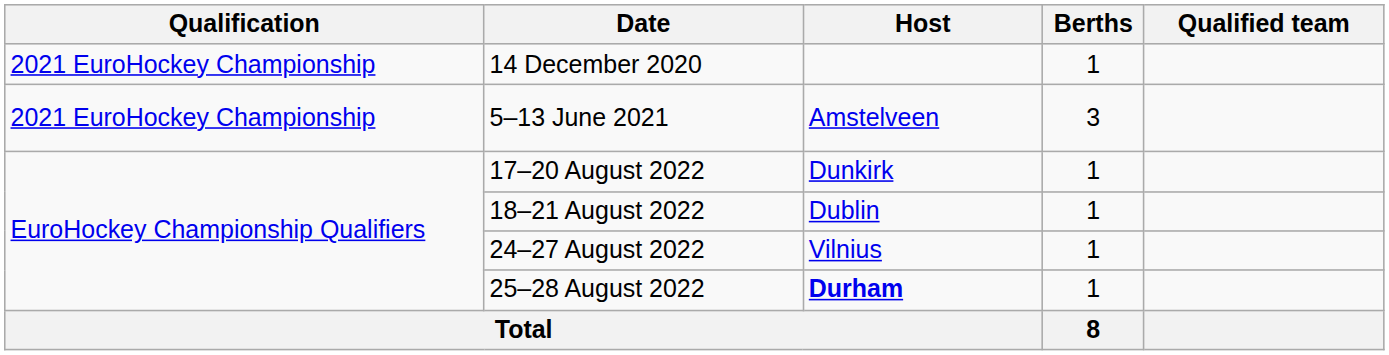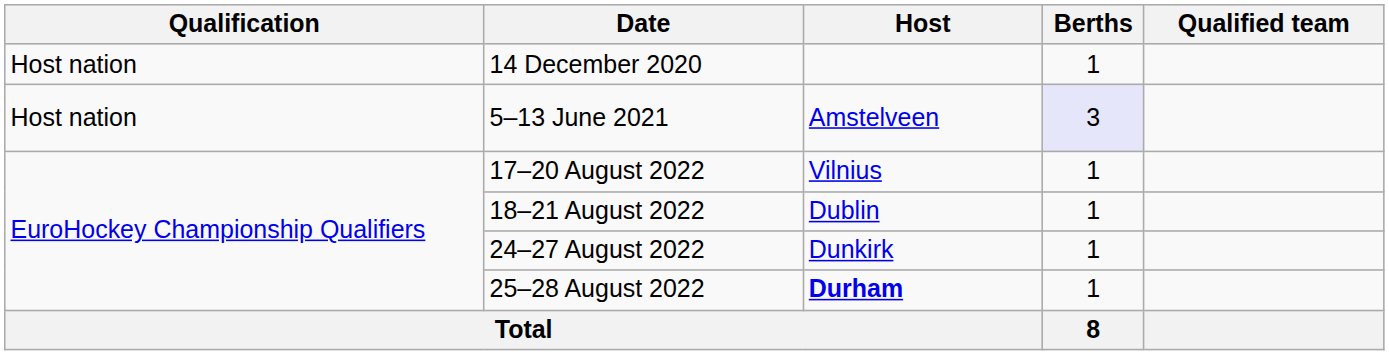14 December 2020 | Qualification: 2021 EuroHockey Championship -> Host nation
5–13 June 2021 | Qualification: 2021 EuroHockey Championship -> Host nation
5–13 June 2021 | Berths: no background -> lavender background
17–20 August 2022 | Host: Dunkirk -> Vilnius
24–27 August 2022 | Host: Vilnius -> Dunkirk
